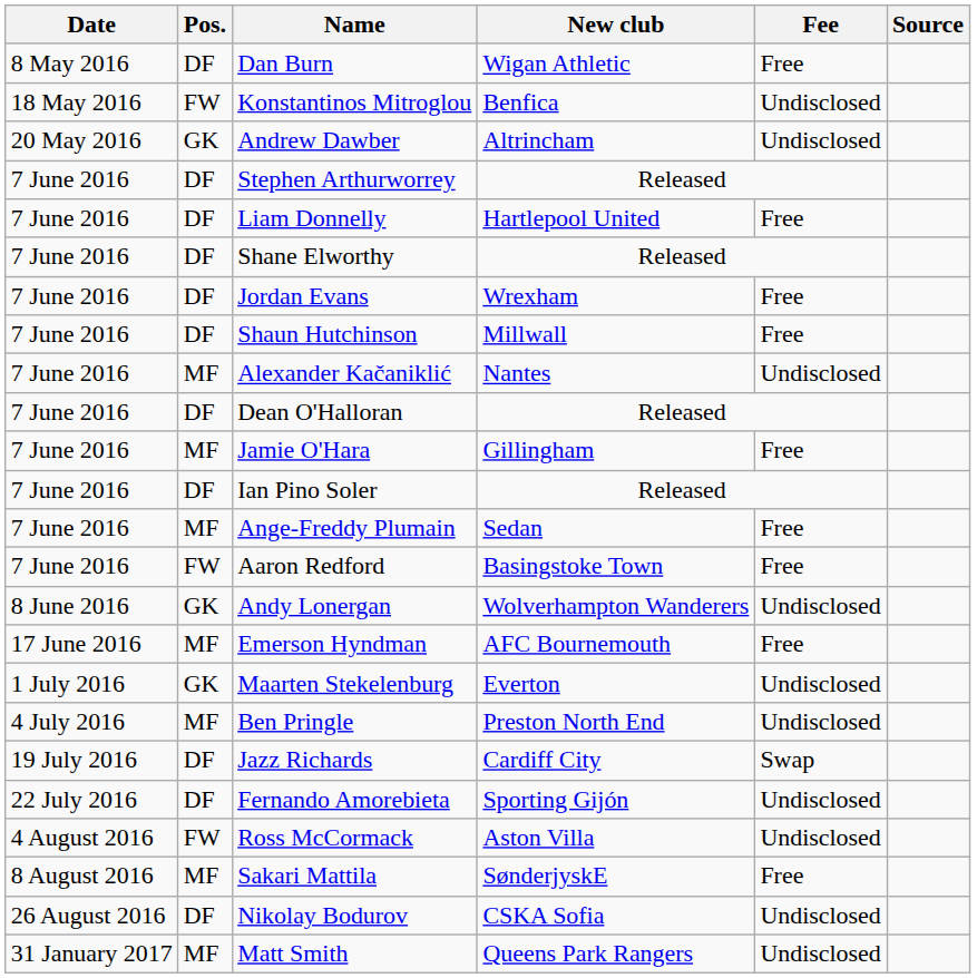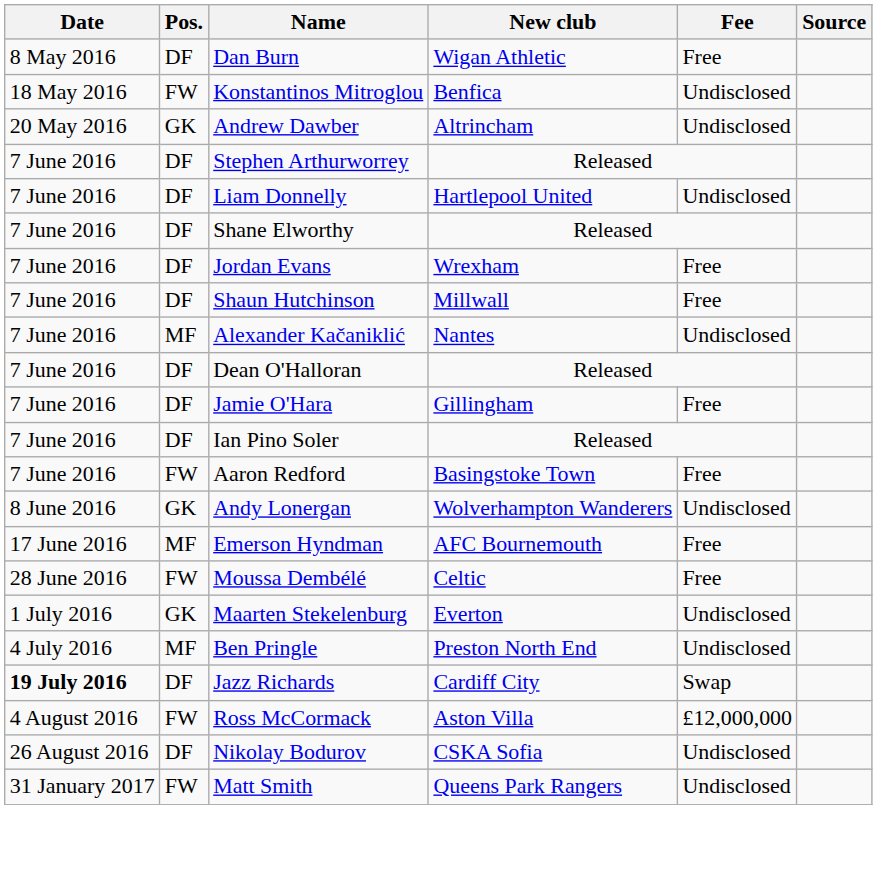Liam Donnelly | Fee: Free -> Undisclosed
Jamie O'Hara | Pos.: MF -> DF
- row: 7 June 2016 | MF | Ange-Freddy Plumain | Sedan | Free
+ row: 28 June 2016 | FW | Moussa Dembélé | Celtic | Free
Jazz Richards | Date: normal -> bold
- row: 22 July 2016 | DF | Fernando Amorebieta | Sporting Gijón | Undisclosed
Ross McCormack | Fee: Undisclosed -> £12,000,000
- row: 8 August 2016 | MF | Sakari Mattila | SønderjyskE | Free
Matt Smith | Pos.: MF -> FW
